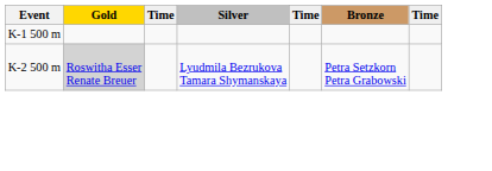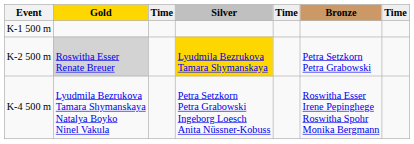K-2 500 m | Silver: no background -> gold background
+ row: K-4 500 m | Lyudmila Bezrukova Tamara Shymanskaya Natalya Boyko Ninel Vakula | Petra Setzkorn Petra Grabowski Ingeborg Loesch Anita Nüssner-Kobuss | Roswitha Esser Irene Pepinghege Roswitha Spohr Monika Bergmann
